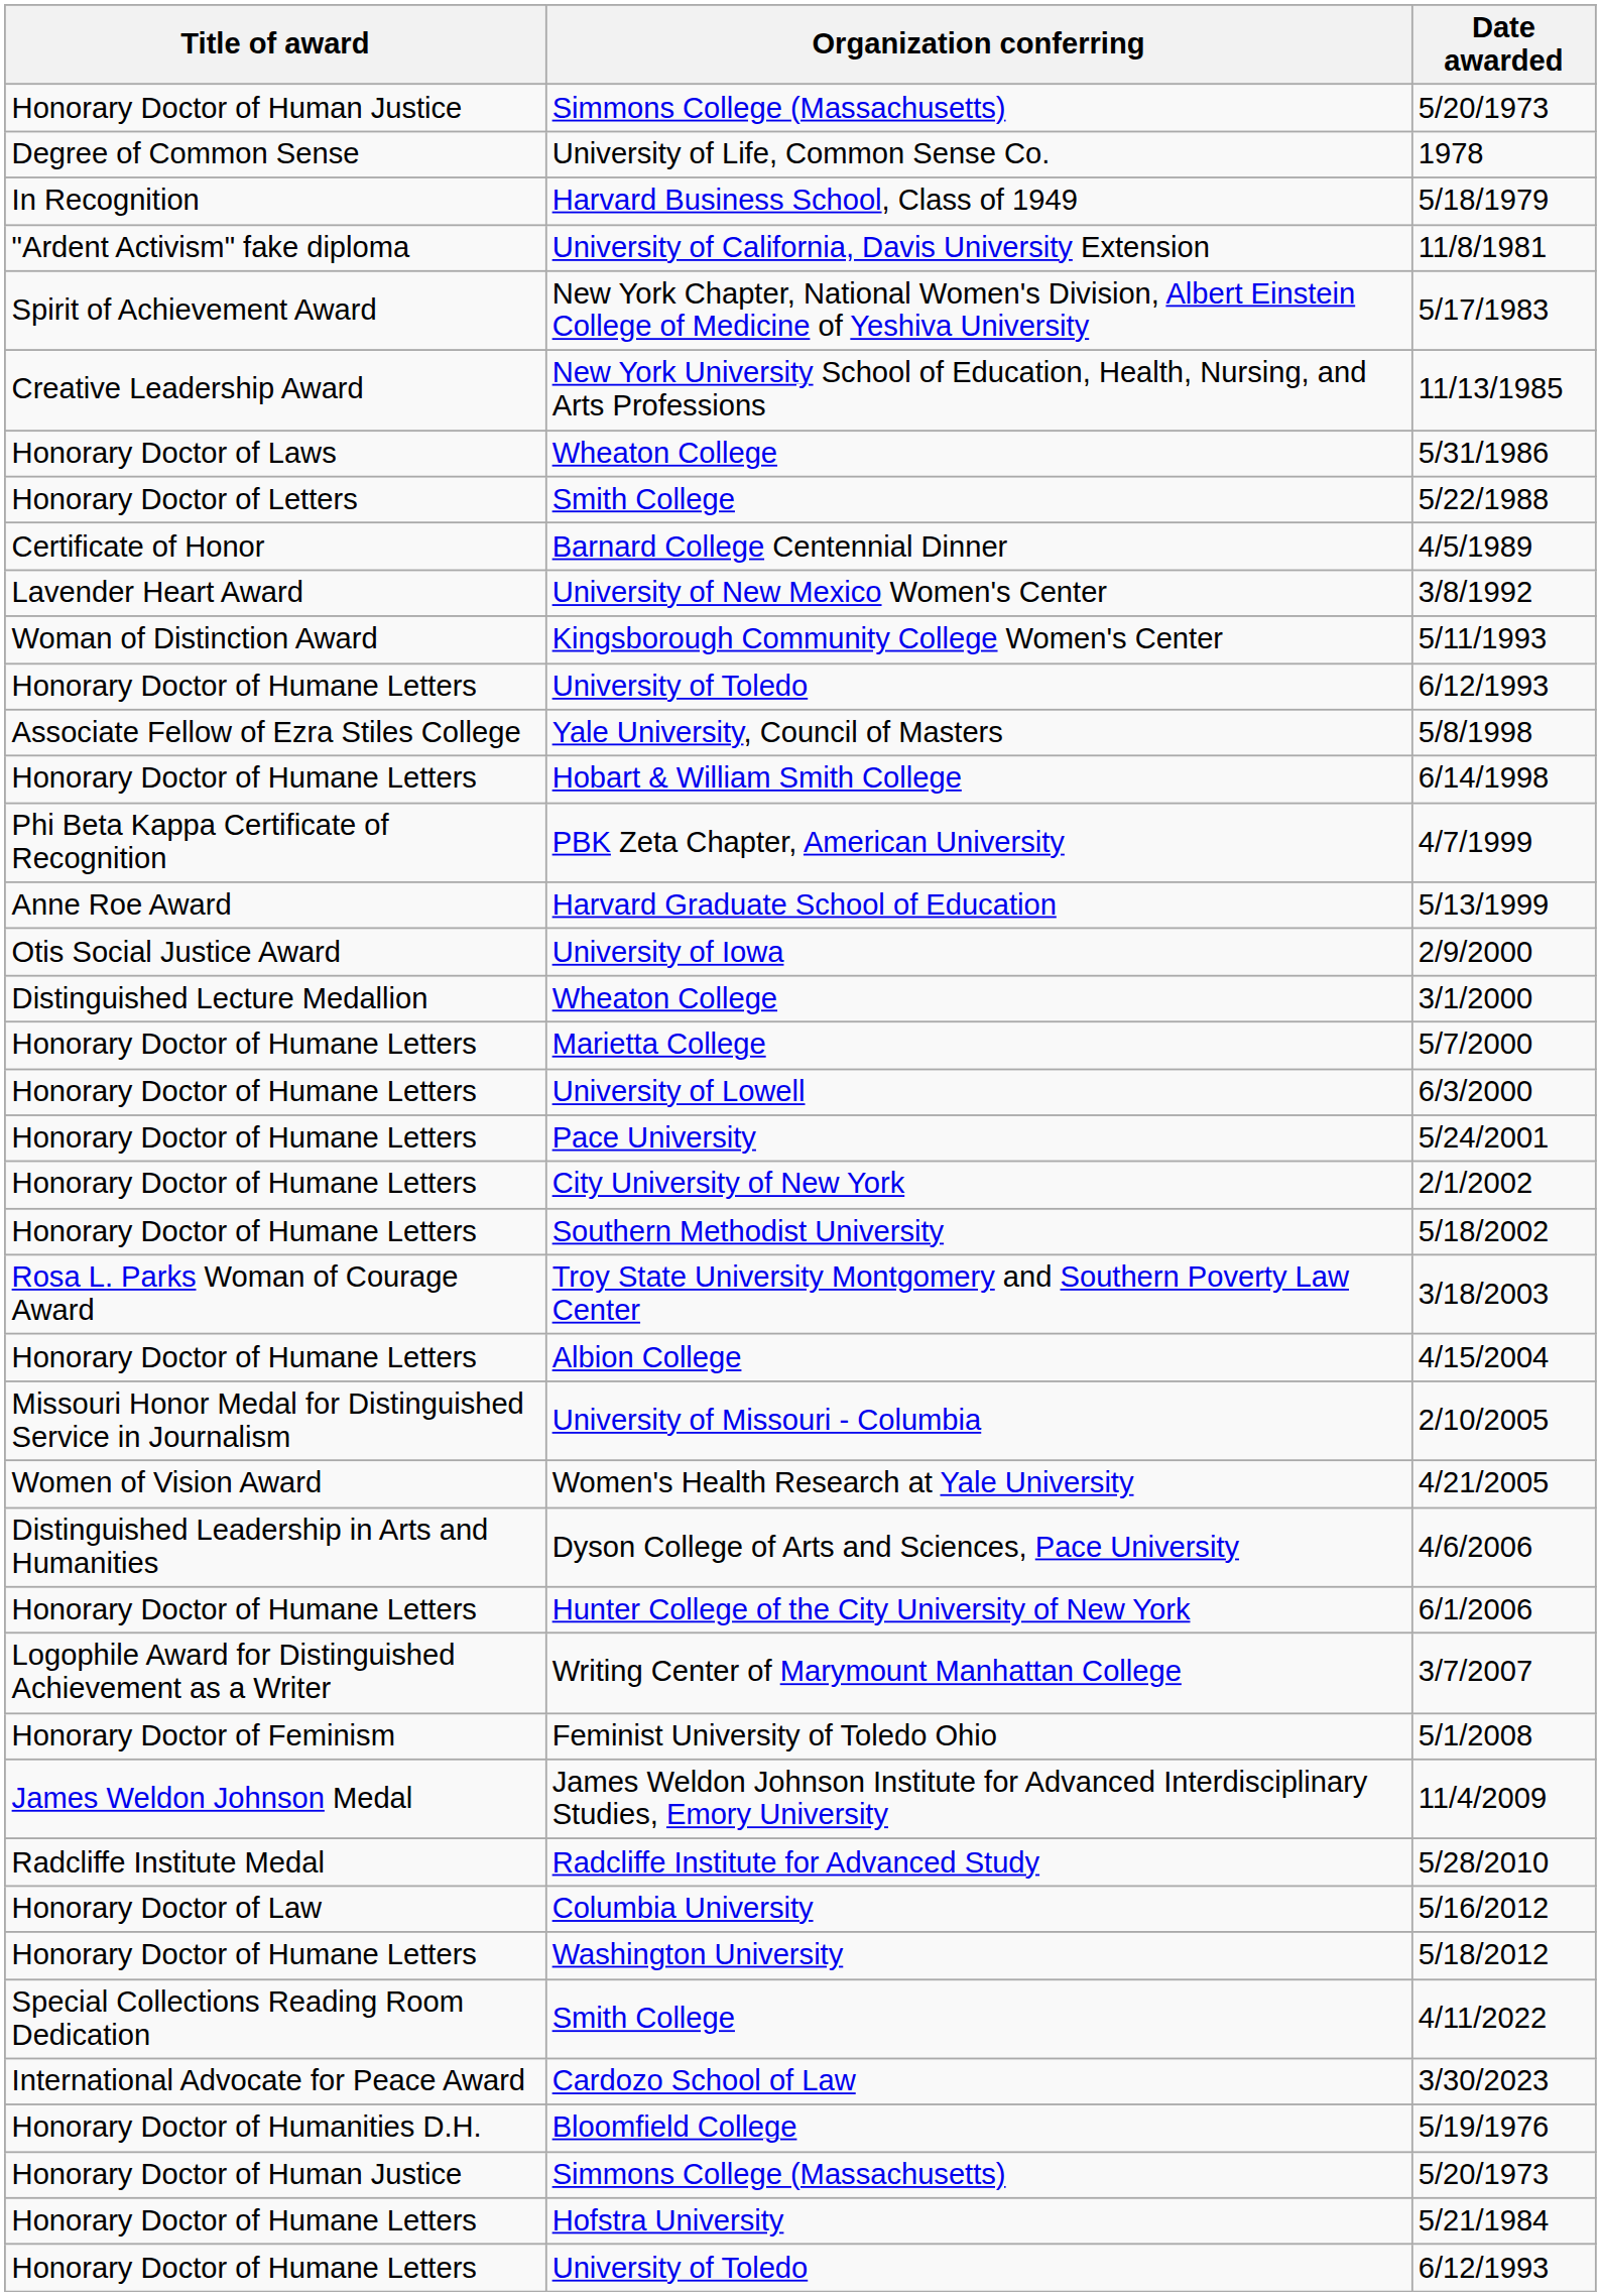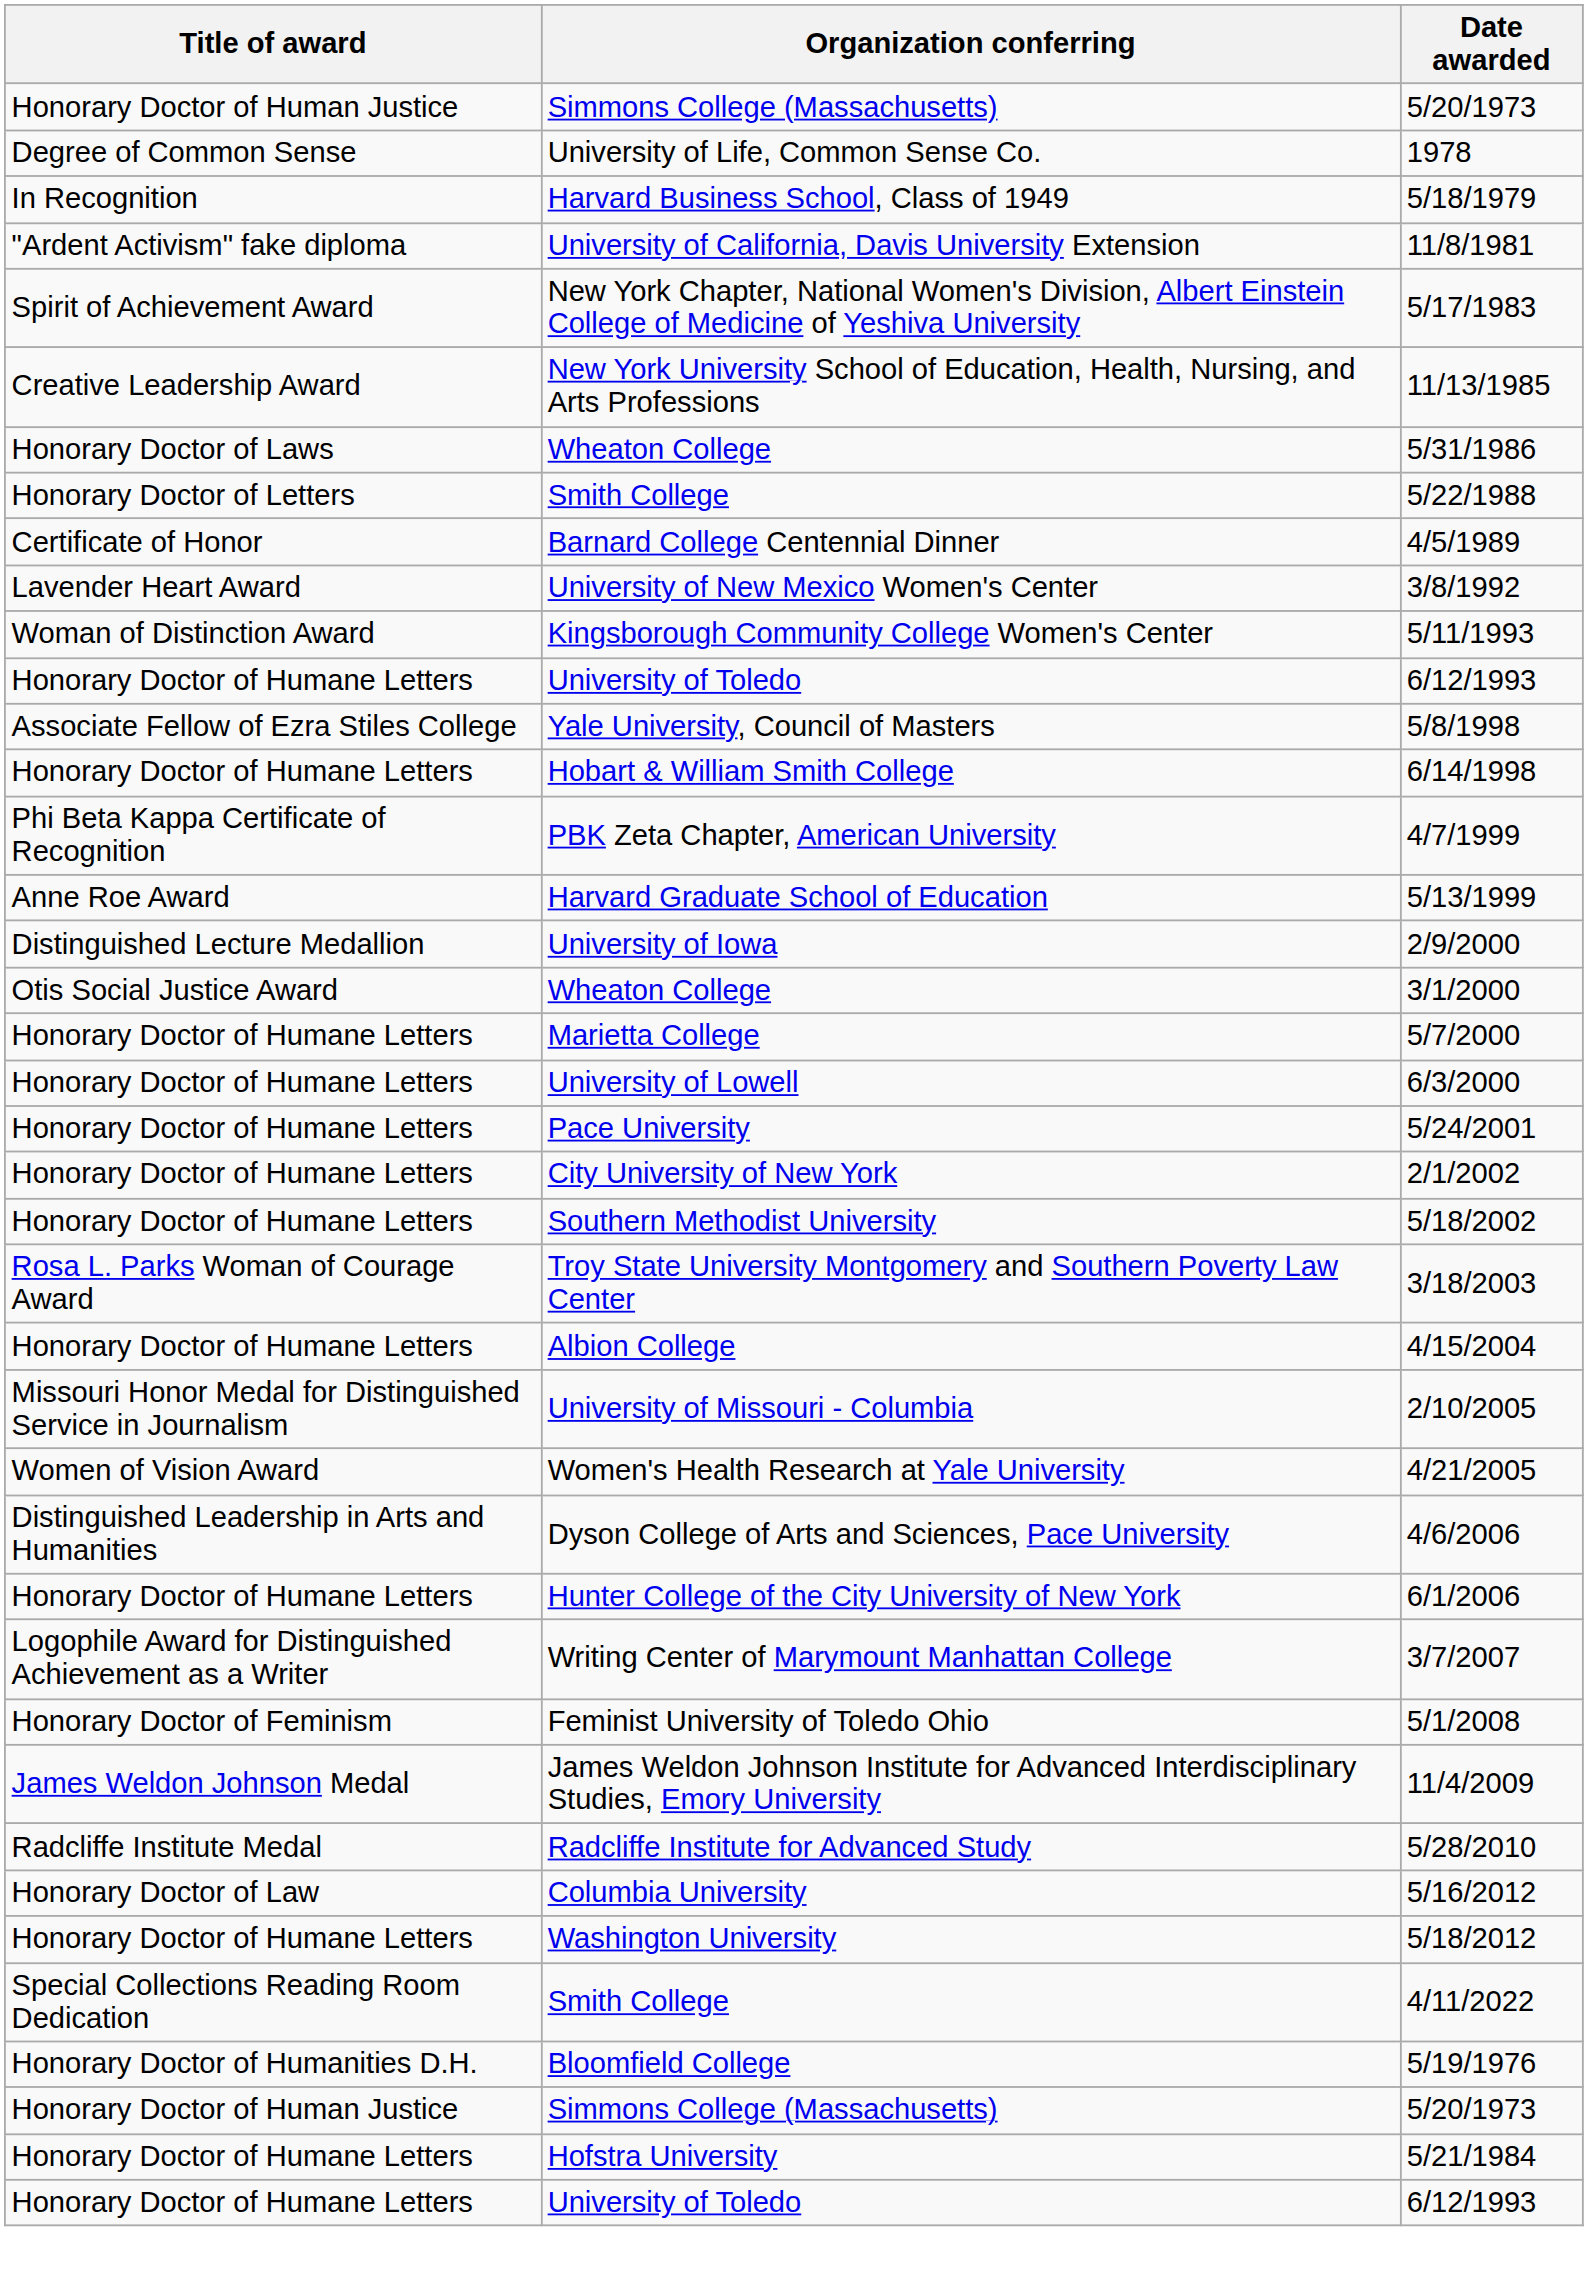University of Iowa | Title of award: Otis Social Justice Award -> Distinguished Lecture Medallion
Wheaton College / 3/1/2000 | Title of award: Distinguished Lecture Medallion -> Otis Social Justice Award
- row: International Advocate for Peace Award | Cardozo School of Law | 3/30/2023
